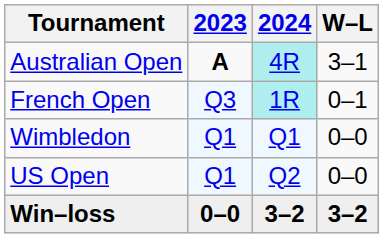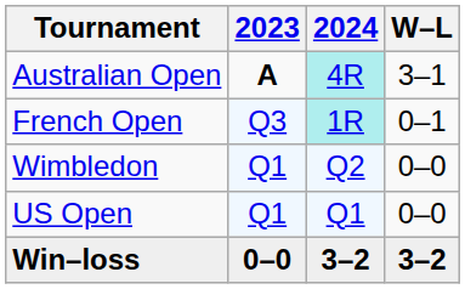Wimbledon | 2024: Q1 -> Q2
US Open | 2024: Q2 -> Q1
